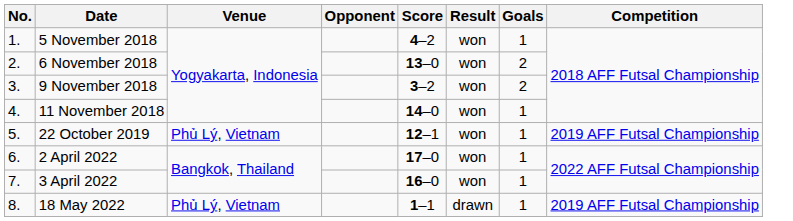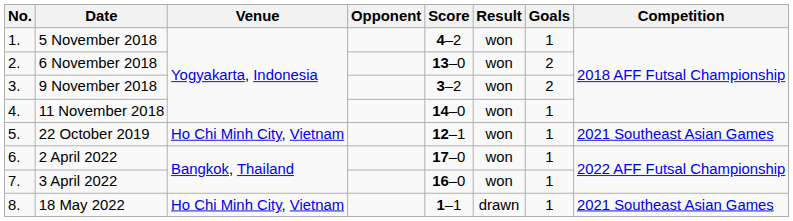22 October 2019 | Venue: Phủ Lý, Vietnam -> Ho Chi Minh City, Vietnam
22 October 2019 | Competition: 2019 AFF Futsal Championship -> 2021 Southeast Asian Games
18 May 2022 | Venue: Phủ Lý, Vietnam -> Ho Chi Minh City, Vietnam
18 May 2022 | Competition: 2019 AFF Futsal Championship -> 2021 Southeast Asian Games
